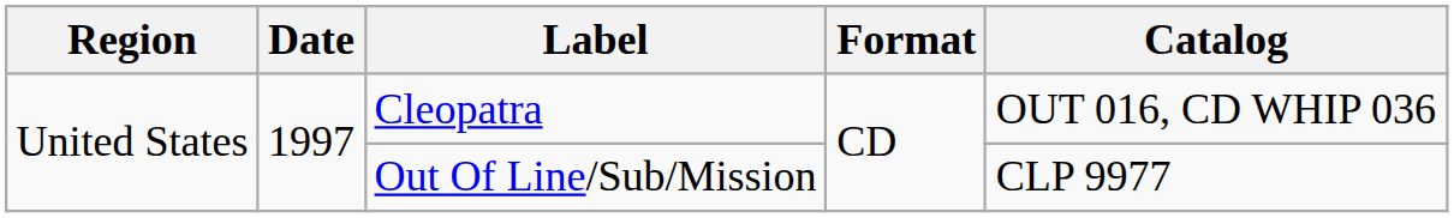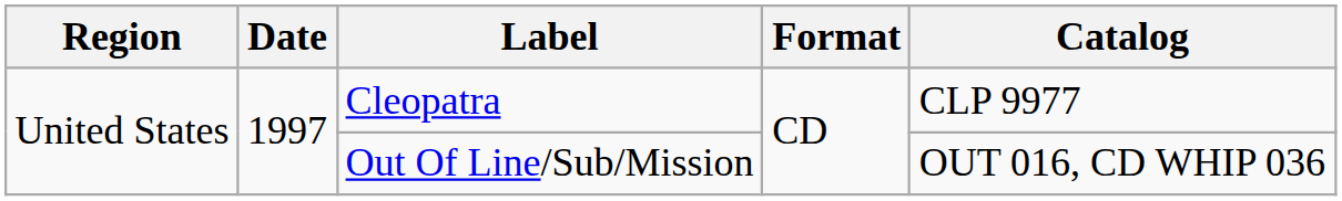Cleopatra | Catalog: OUT 016, CD WHIP 036 -> CLP 9977
Out Of Line/Sub/Mission | Catalog: CLP 9977 -> OUT 016, CD WHIP 036
